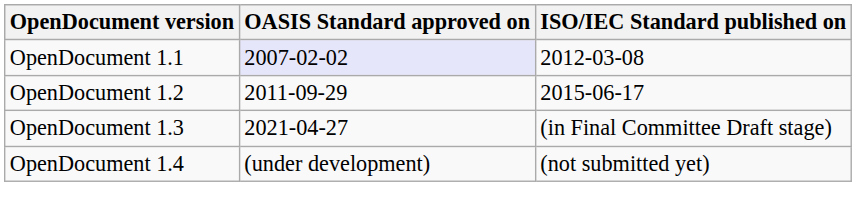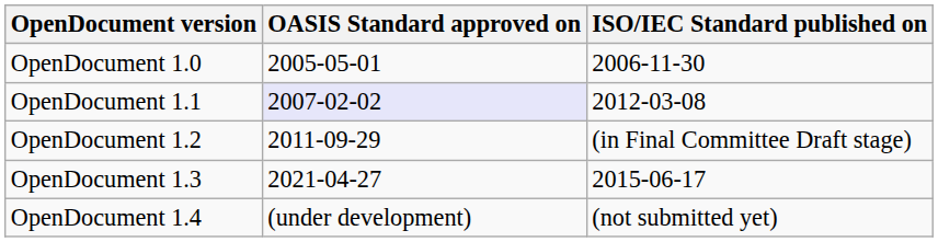+ row: OpenDocument 1.0 | 2005-05-01 | 2006-11-30
OpenDocument 1.2 | ISO/IEC Standard published on: 2015-06-17 -> (in Final Committee Draft stage)
OpenDocument 1.3 | ISO/IEC Standard published on: (in Final Committee Draft stage) -> 2015-06-17
